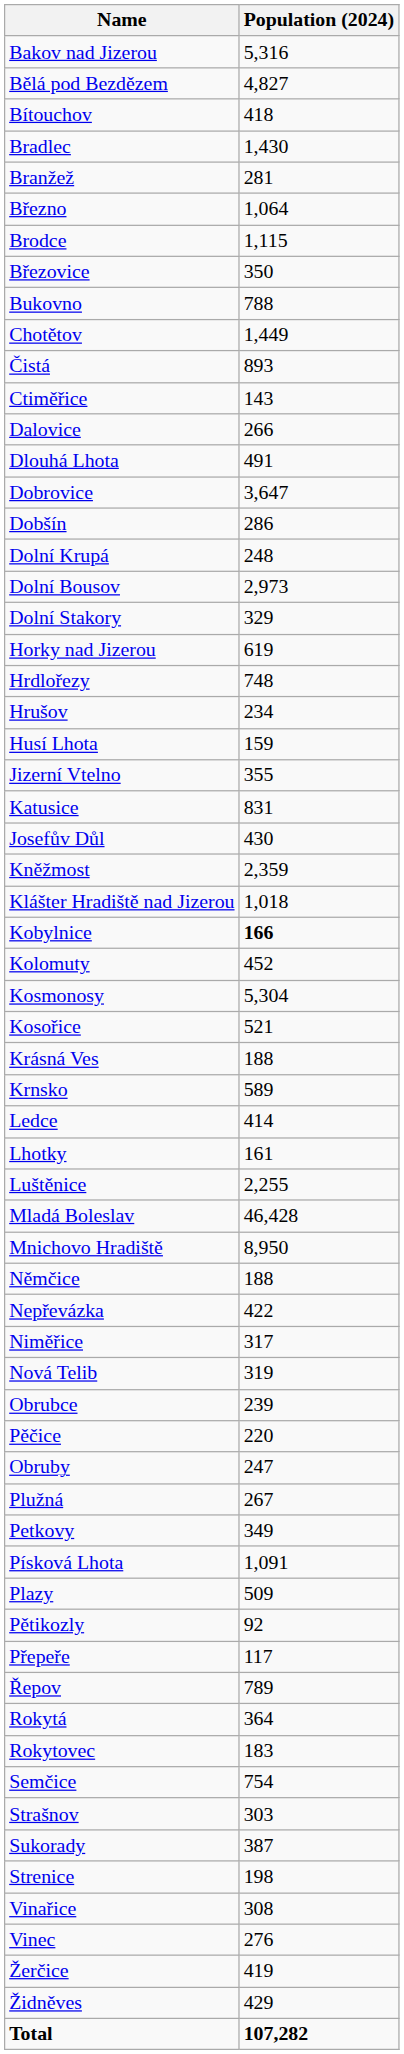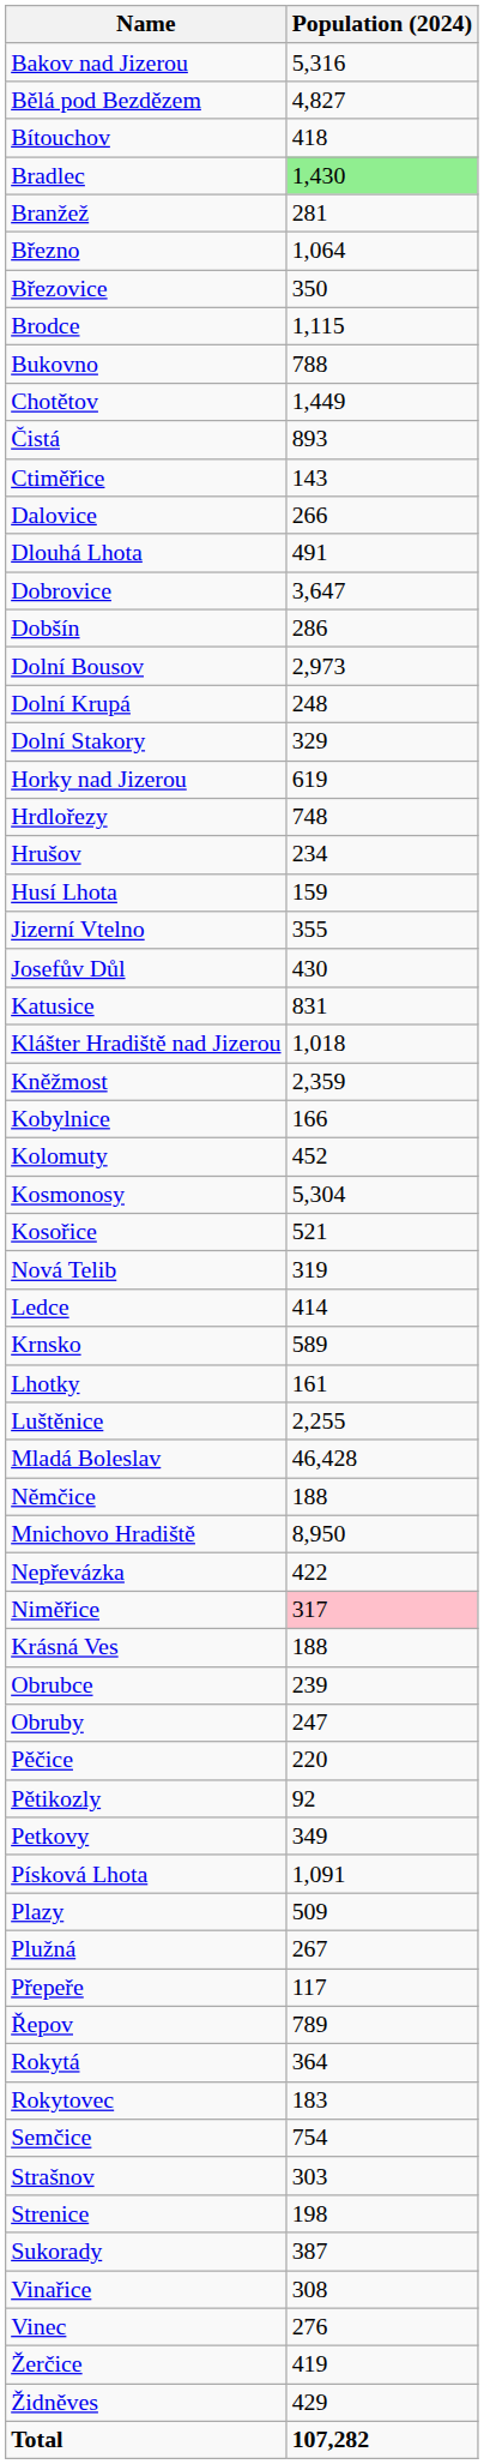Bradlec | Population (2024): no background -> lightgreen background
rows swapped: Březovice <-> Brodce
rows swapped: Dolní Bousov <-> Dolní Krupá
rows swapped: Josefův Důl <-> Katusice
rows swapped: Klášter Hradiště nad Jizerou <-> Kněžmost
Kobylnice | Population (2024): bold -> normal
rows swapped: Krásná Ves <-> Nová Telib
rows swapped: Krnsko <-> Ledce
rows swapped: Mnichovo Hradiště <-> Němčice
Niměřice | Population (2024): no background -> pink background
rows swapped: Obruby <-> Pěčice
rows swapped: Pětikozly <-> Plužná
rows swapped: Strenice <-> Sukorady
